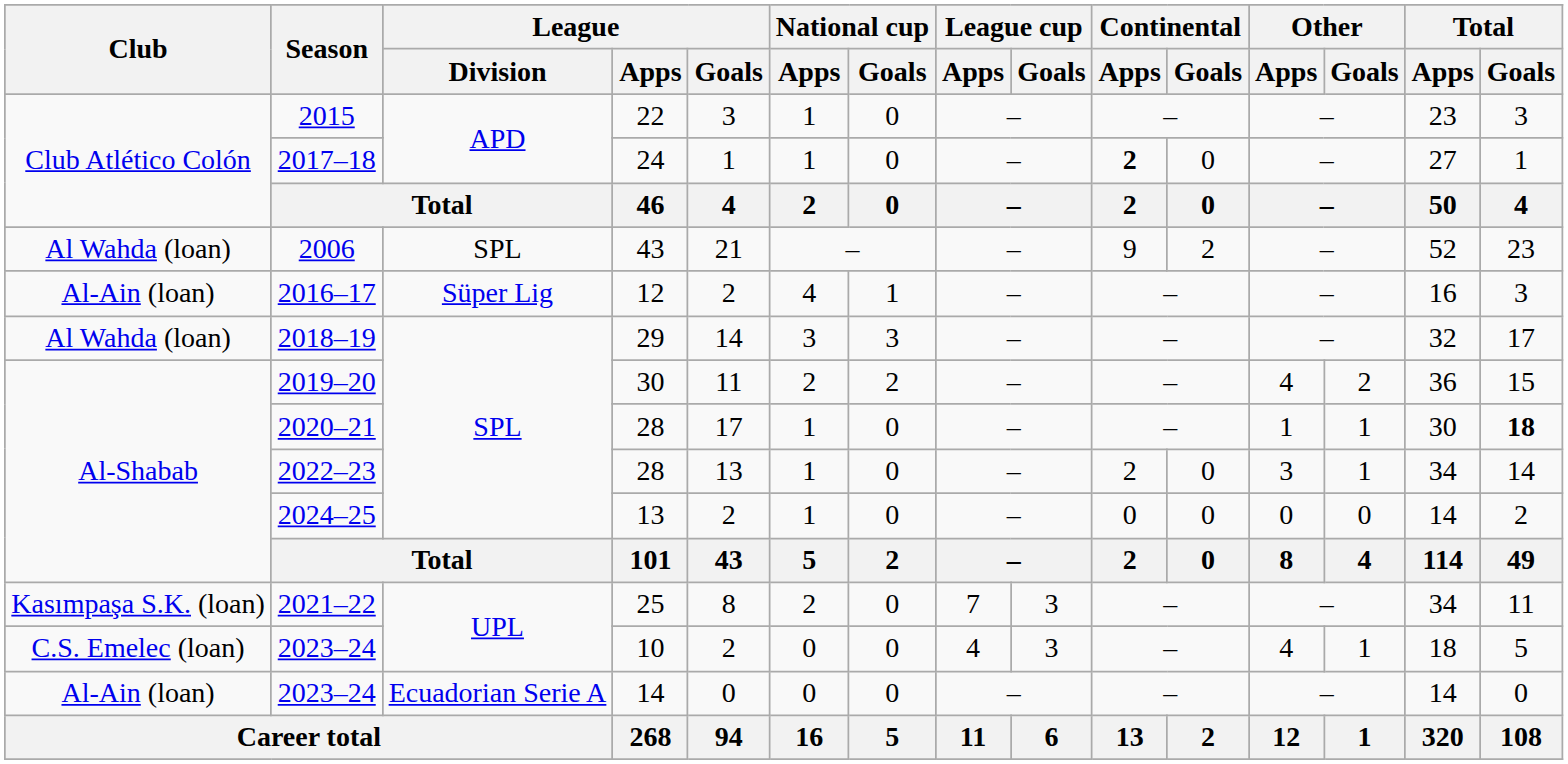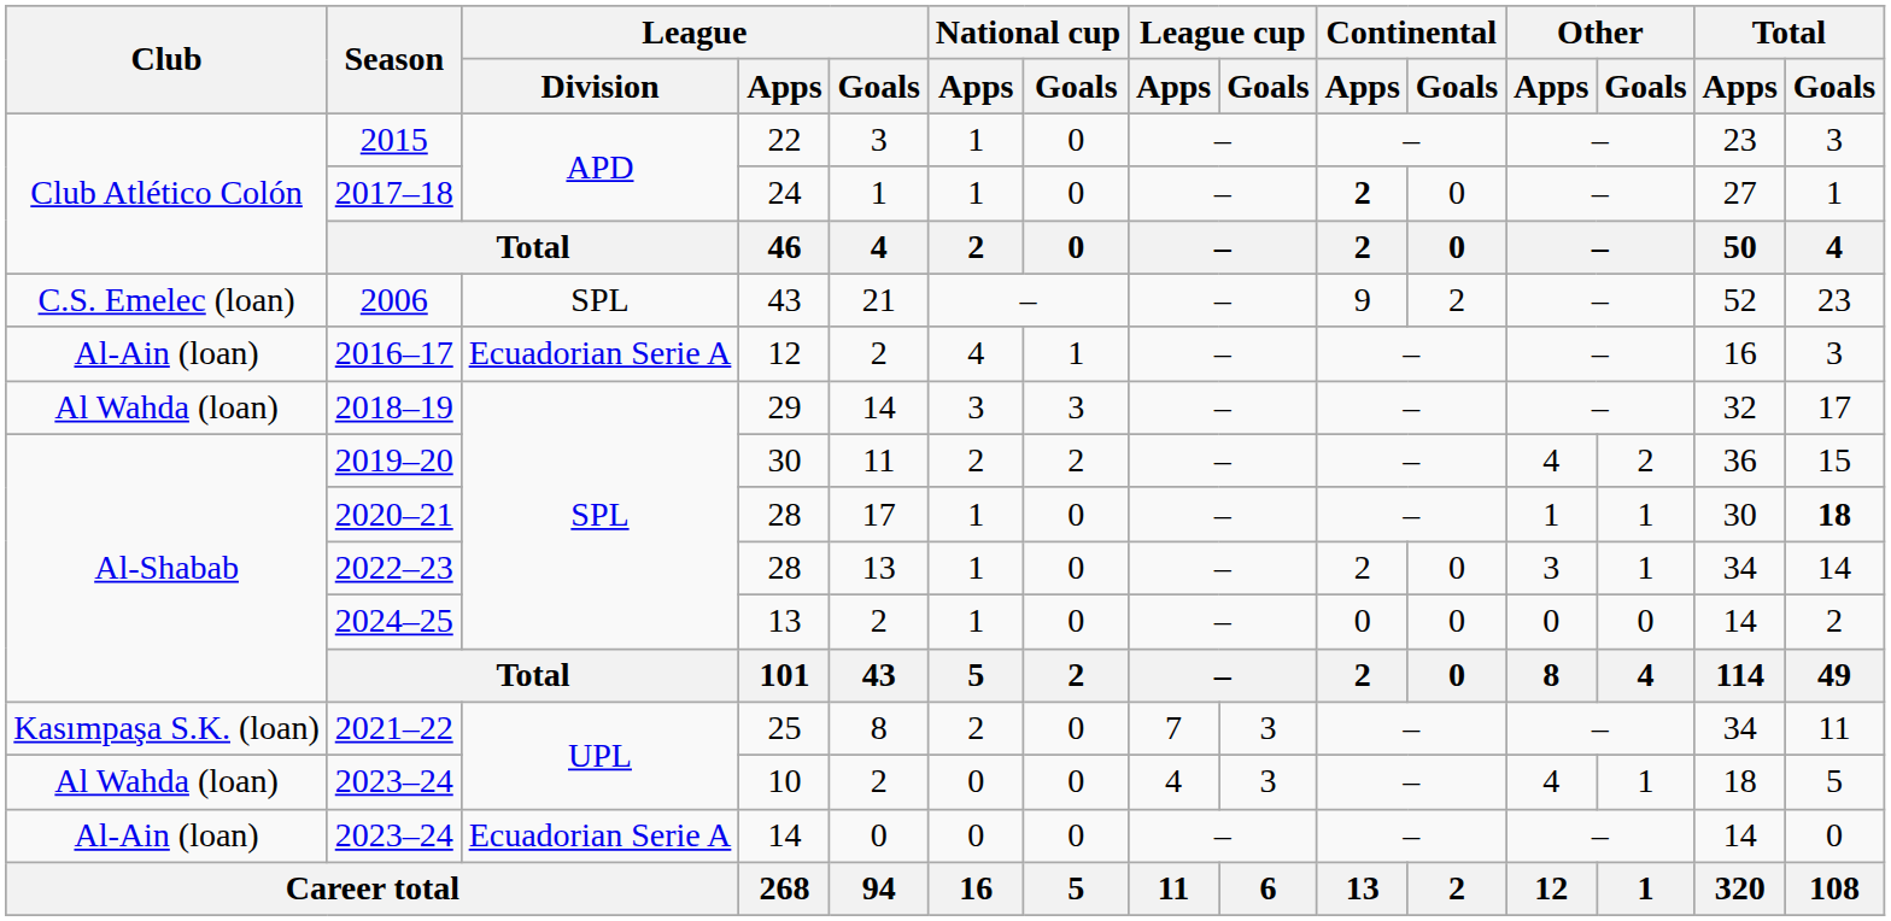2006 | Club: Al Wahda (loan) -> C.S. Emelec (loan)
2016–17 | League / Division: Süper Lig -> Ecuadorian Serie A
2023–24 / 10 | Club: C.S. Emelec (loan) -> Al Wahda (loan)
